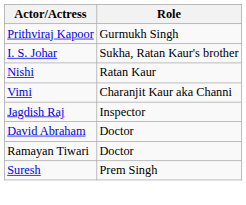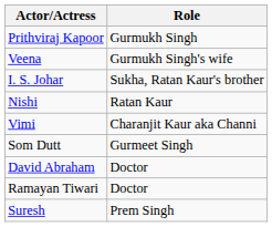+ row: Veena | Gurmukh Singh's wife
- row: Jagdish Raj | Inspector
+ row: Som Dutt | Gurmeet Singh
